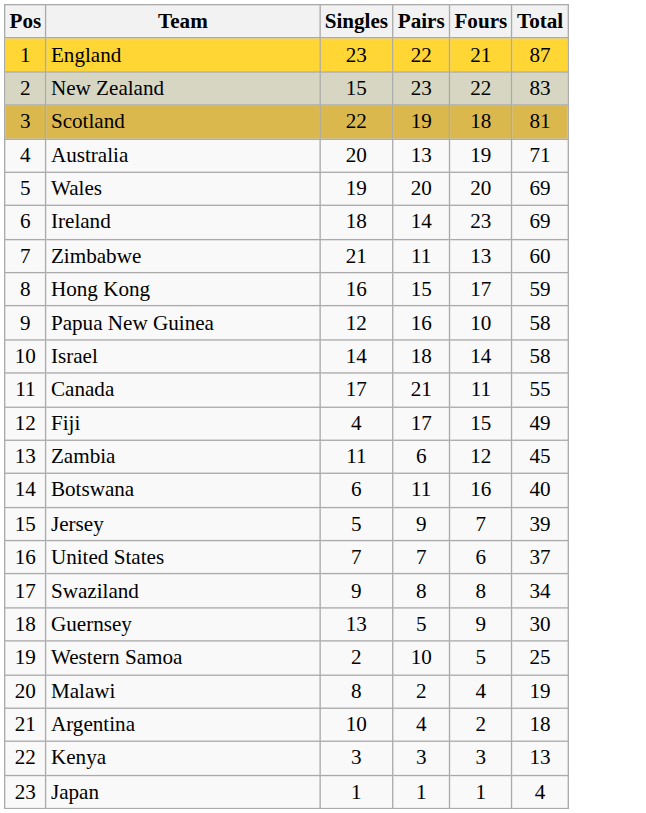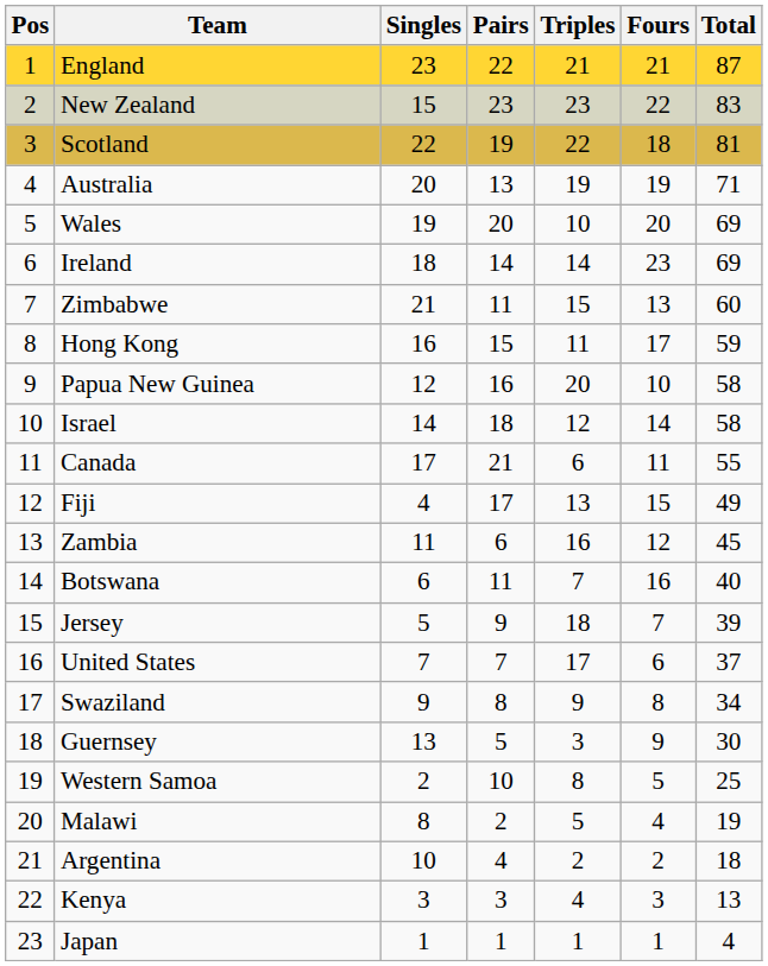+ column: Triples | 21 | 23 | 22 | 19 | 10 | 14 | 15 | 11 | 20 | 12 | 6 | 13 | 16 | 7 | 18 | 17 | 9 | 3 | 8 | 5 | 2 | 4 | 1
